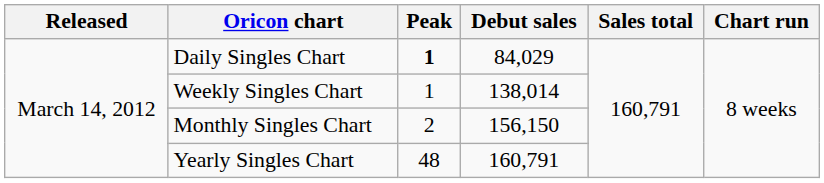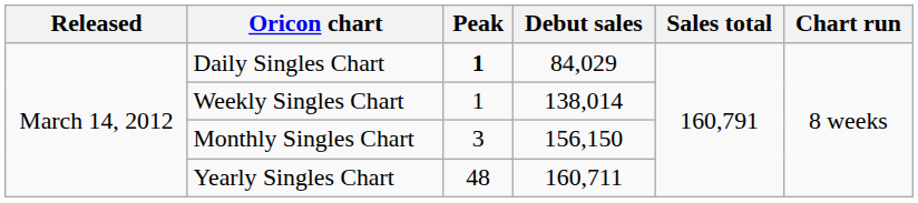Monthly Singles Chart | Peak: 2 -> 3
Yearly Singles Chart | Debut sales: 160,791 -> 160,711
